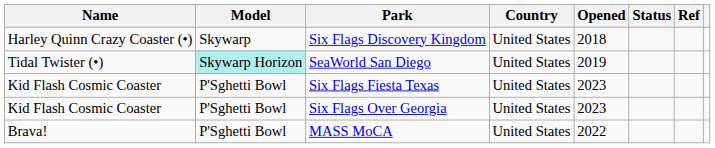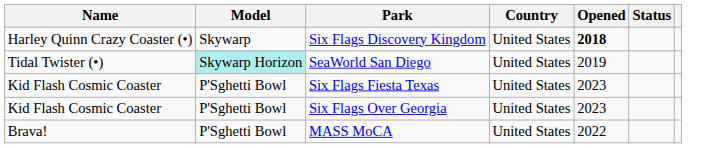- column: Ref
Six Flags Discovery Kingdom | Opened: normal -> bold
